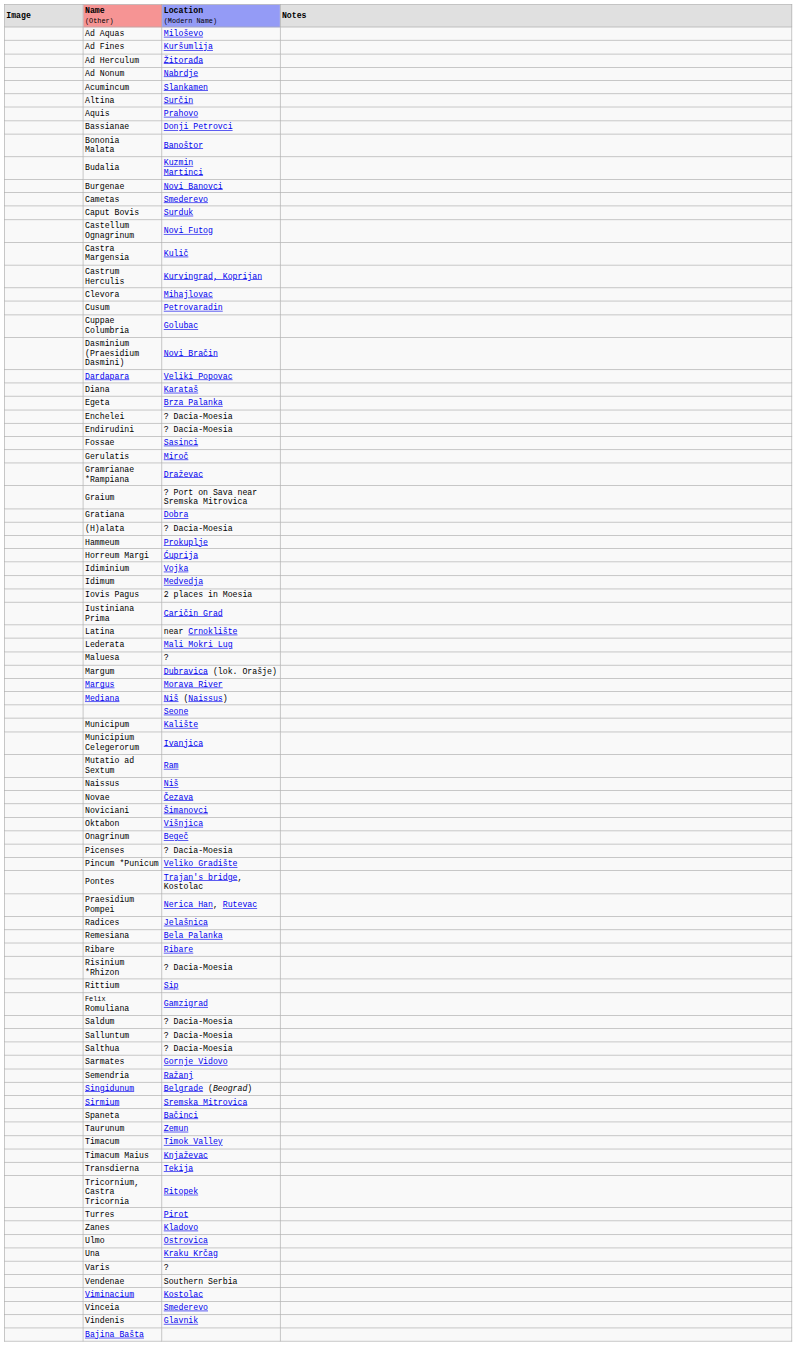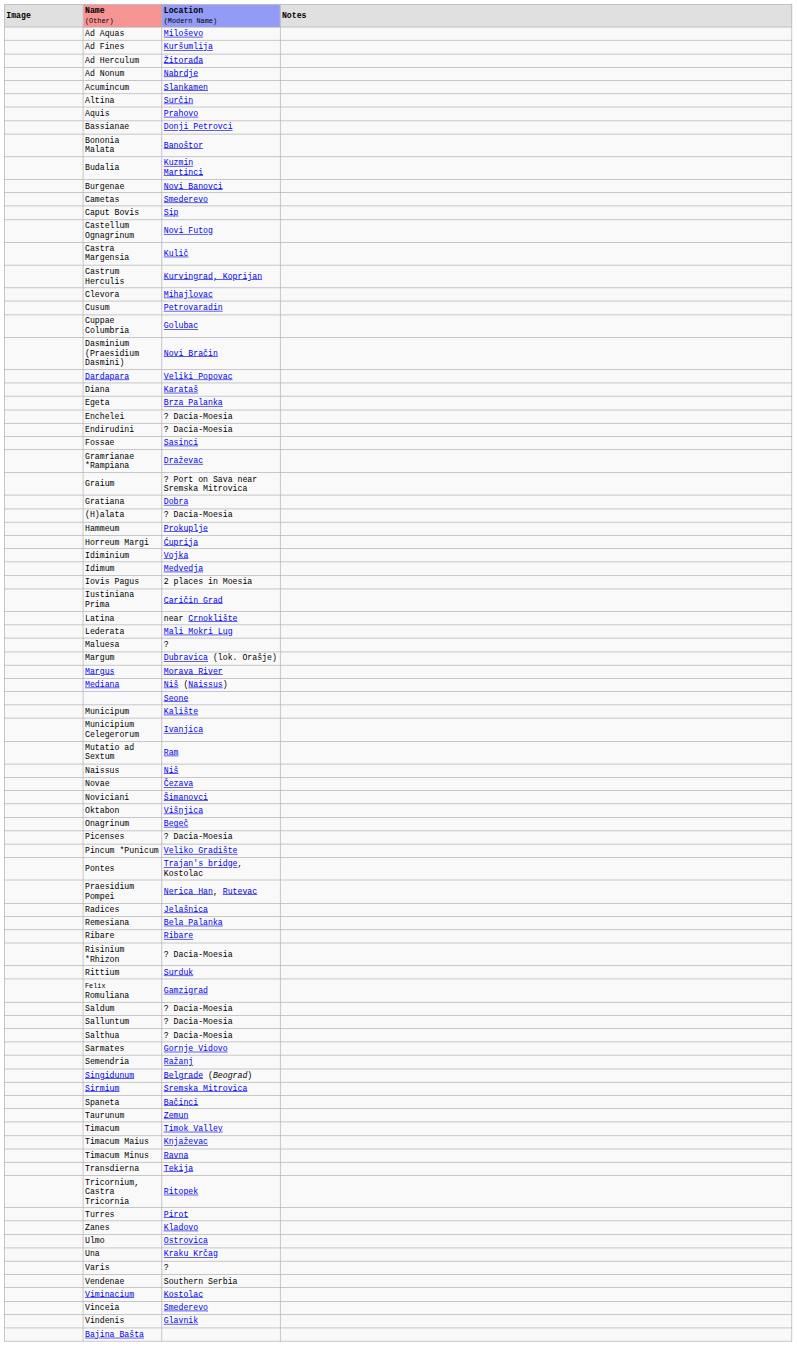Caput Bovis | column 3: Surduk -> Sip
- row: Gerulatis | Miroč
Rittium | column 3: Sip -> Surduk
+ row: Timacum Minus | Ravna
